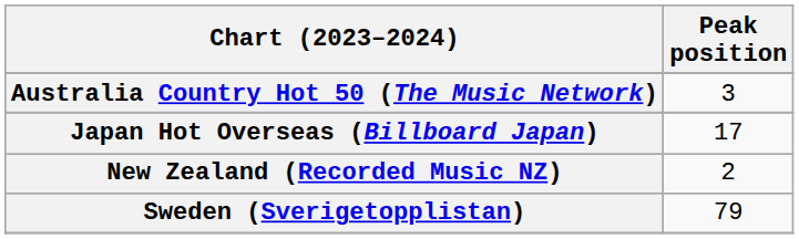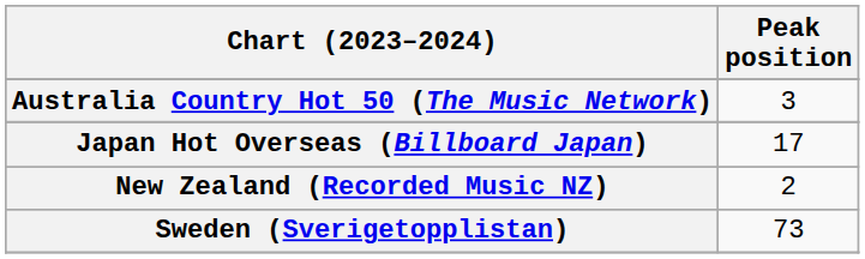Sweden (Sverigetopplistan) | Peak position: 79 -> 73
